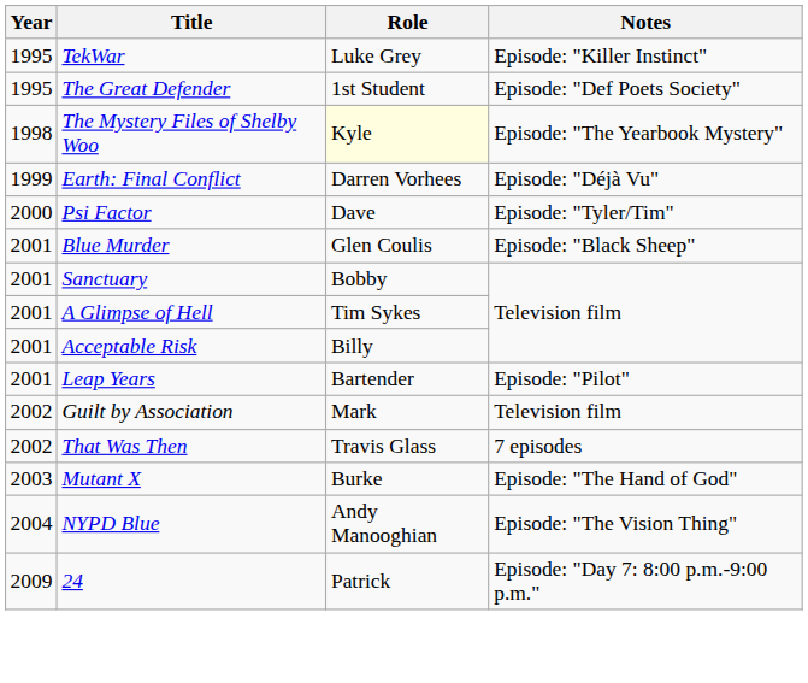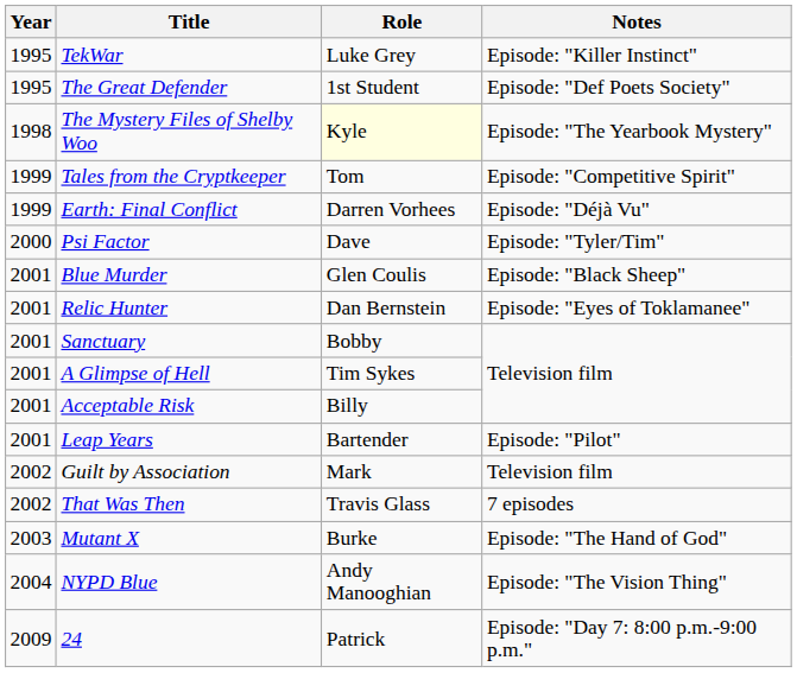+ row: 1999 | Tales from the Cryptkeeper | Tom | Episode: "Competitive Spirit"
+ row: 2001 | Relic Hunter | Dan Bernstein | Episode: "Eyes of Toklamanee"
